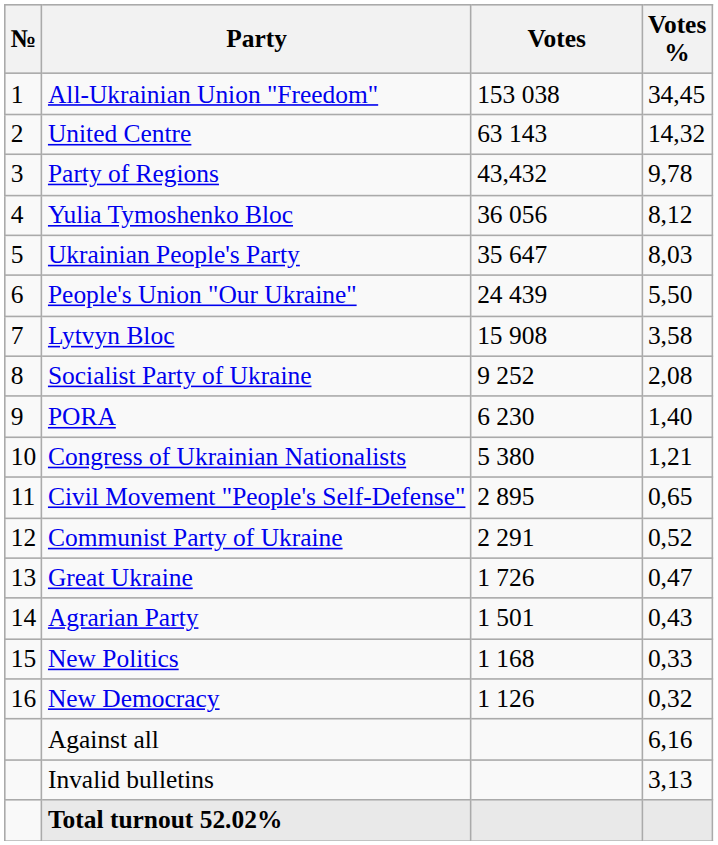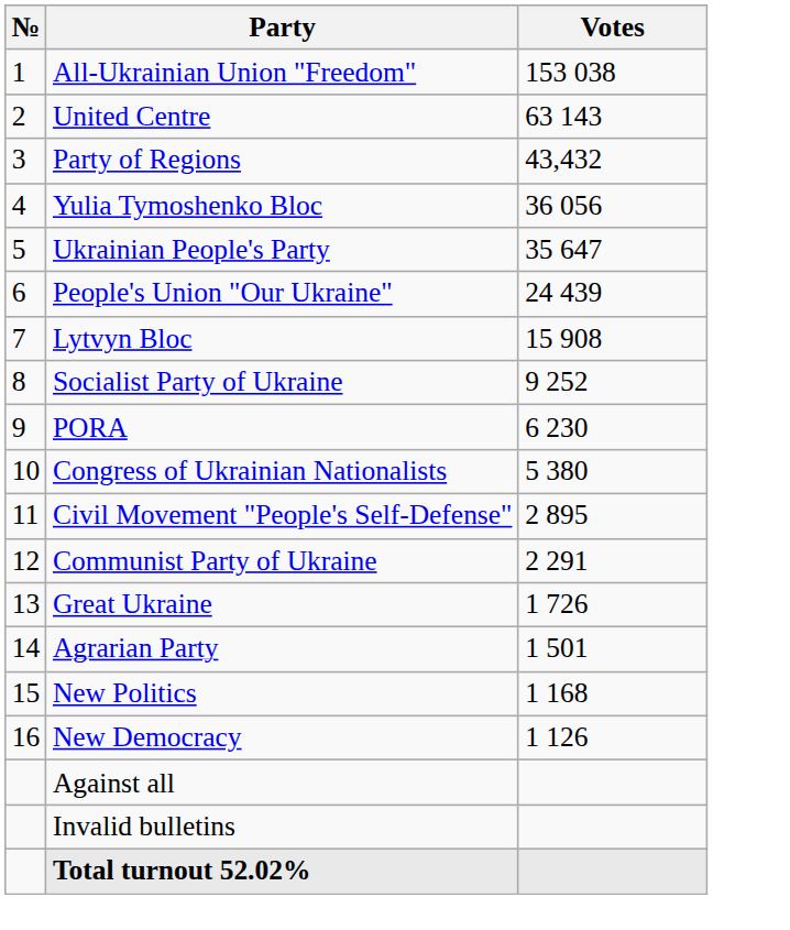- column: Votes % | 34,45 | 14,32 | 9,78 | 8,12 | 8,03 | 5,50 | 3,58 | 2,08 | 1,40 | 1,21 | 0,65 | 0,52 | 0,47 | 0,43 | 0,33 | 0,32 | 6,16 | 3,13
